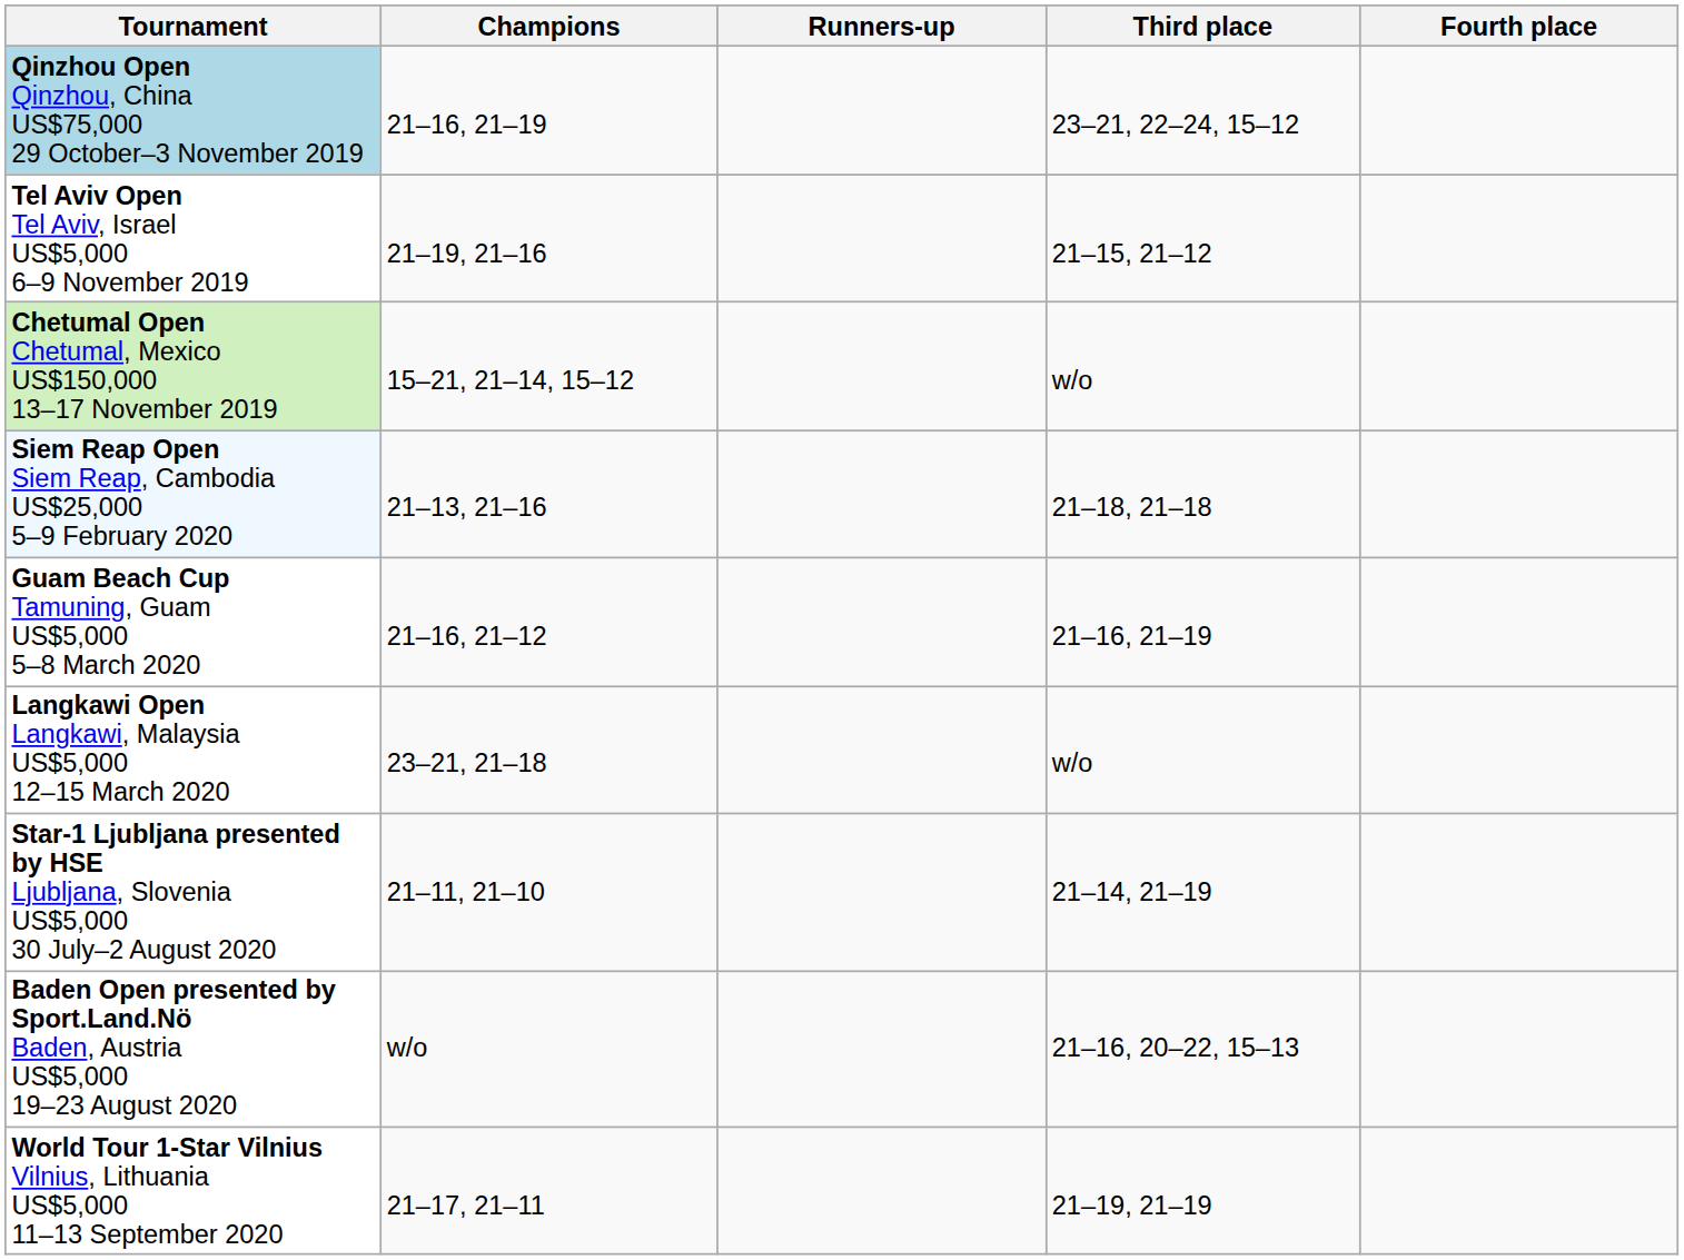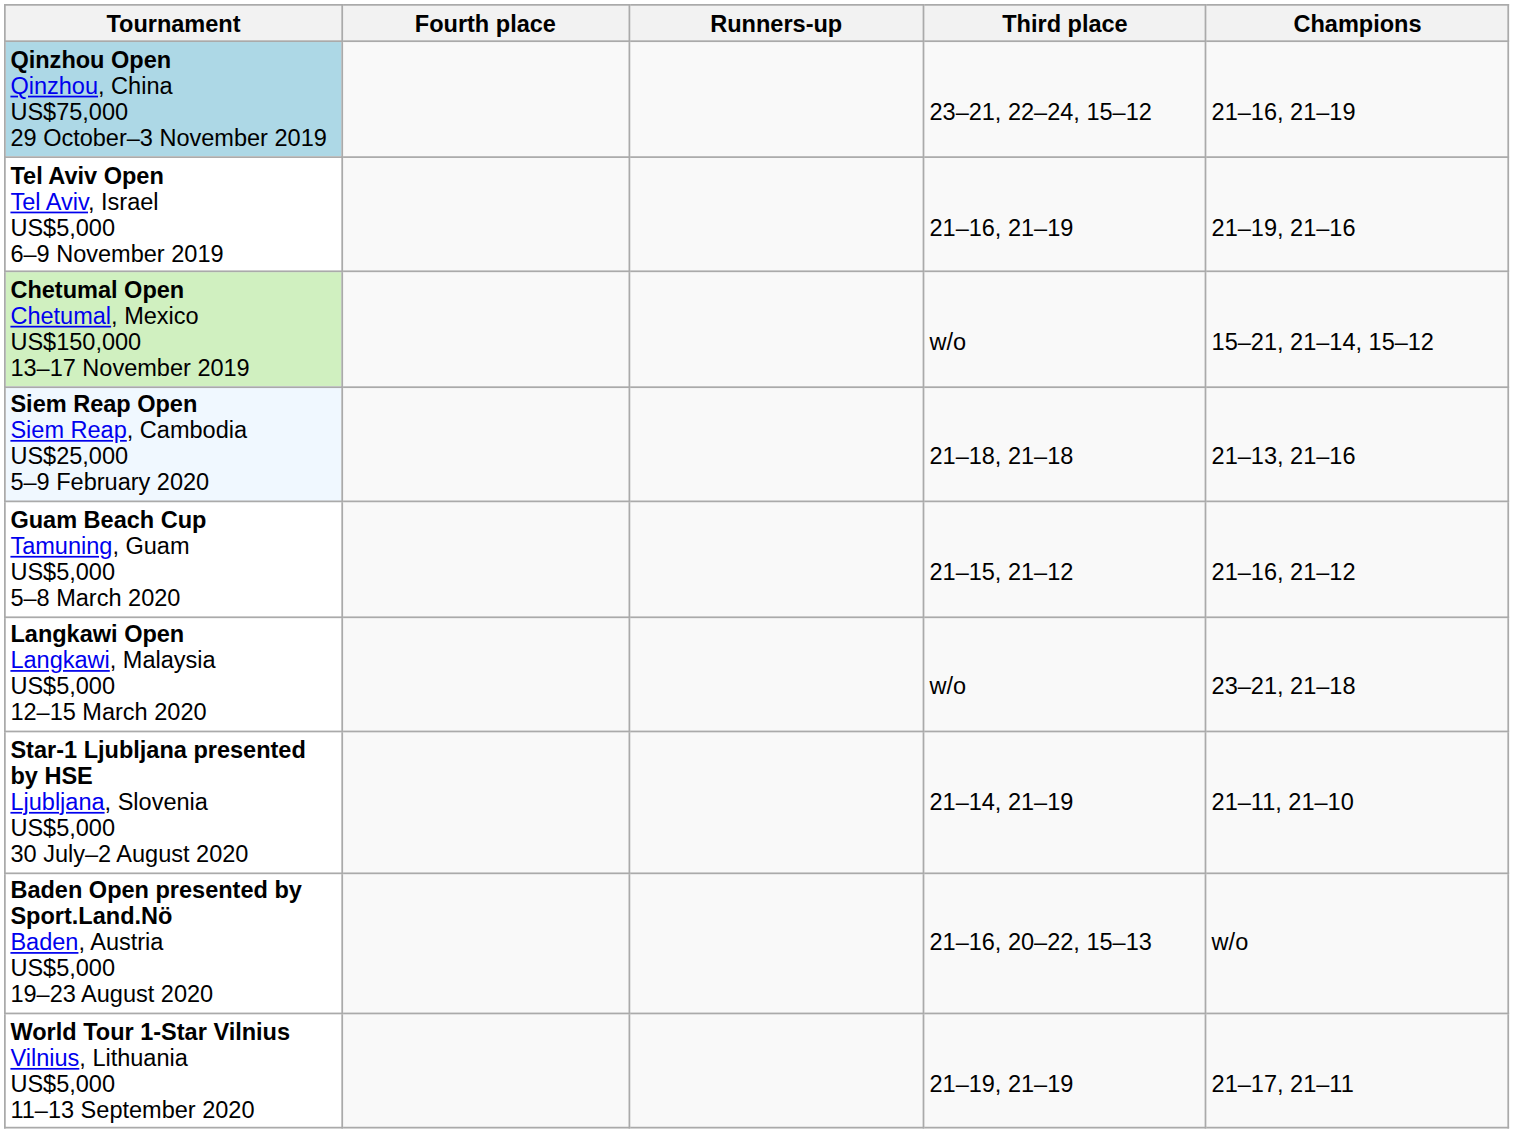columns swapped: Champions <-> Fourth place
Tel Aviv Open Tel Aviv, Israel US$5,000 6–9 November 2019 | Third place: 21–15, 21–12 -> 21–16, 21–19
Guam Beach Cup Tamuning, Guam US$5,000 5–8 March 2020 | Third place: 21–16, 21–19 -> 21–15, 21–12
